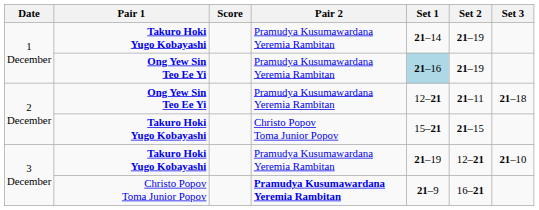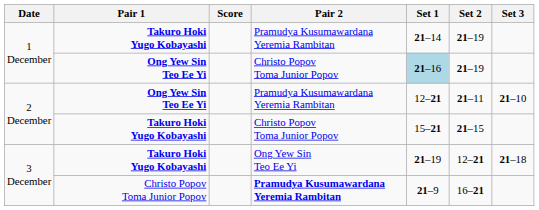1 December / Ong Yew Sin Teo Ee Yi | Pair 2: Pramudya Kusumawardana Yeremia Rambitan -> Christo Popov Toma Junior Popov
2 December / Ong Yew Sin Teo Ee Yi | Set 3: 21–18 -> 21–10
3 December / Takuro Hoki Yugo Kobayashi | Pair 2: Pramudya Kusumawardana Yeremia Rambitan -> Ong Yew Sin Teo Ee Yi
3 December / Takuro Hoki Yugo Kobayashi | Set 3: 21–10 -> 21–18
